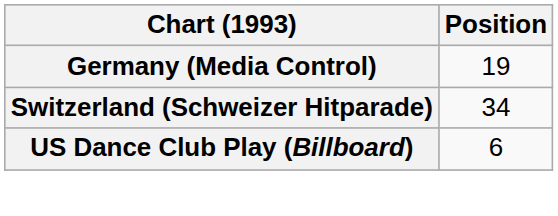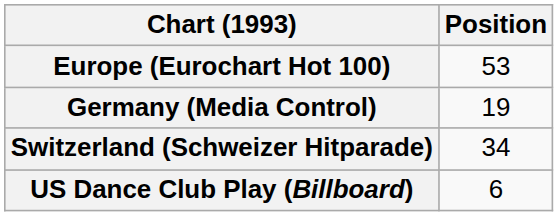+ row: Europe (Eurochart Hot 100) | 53
